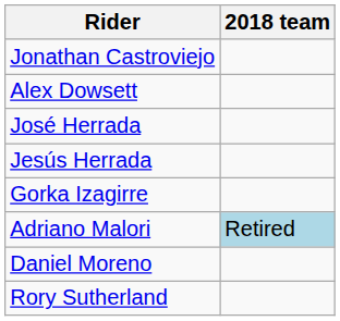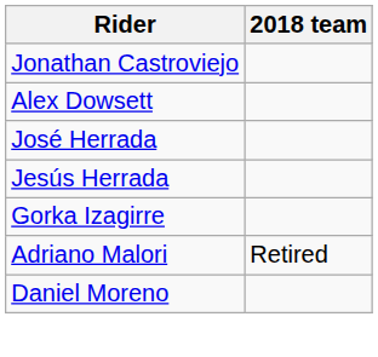Adriano Malori | 2018 team: lightblue background -> no background
- row: Rory Sutherland
